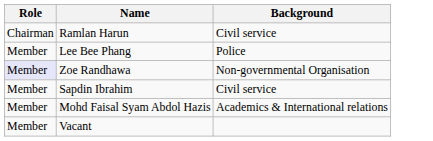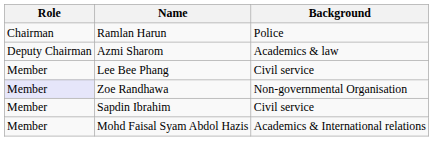Ramlan Harun | Background: Civil service -> Police
+ row: Deputy Chairman | Azmi Sharom | Academics & law
Lee Bee Phang | Background: Police -> Civil service
- row: Member | Vacant
